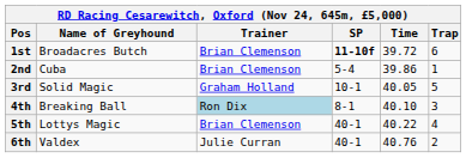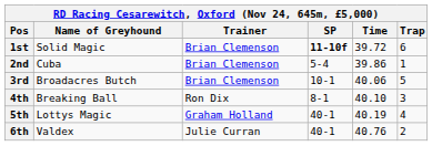1st | Name of Greyhound: Broadacres Butch -> Solid Magic
3rd | Name of Greyhound: Solid Magic -> Broadacres Butch
3rd | Trainer: Graham Holland -> Brian Clemenson
3rd | Time: 40.05 -> 40.06
4th | Trainer: lightblue background -> no background
5th | Trainer: Brian Clemenson -> Graham Holland
5th | Time: 40.22 -> 40.19
